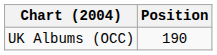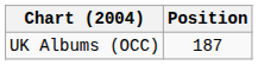UK Albums (OCC) | Position: 190 -> 187
